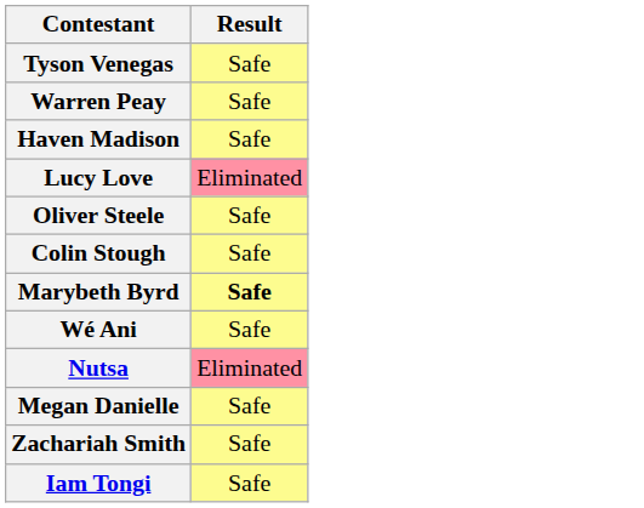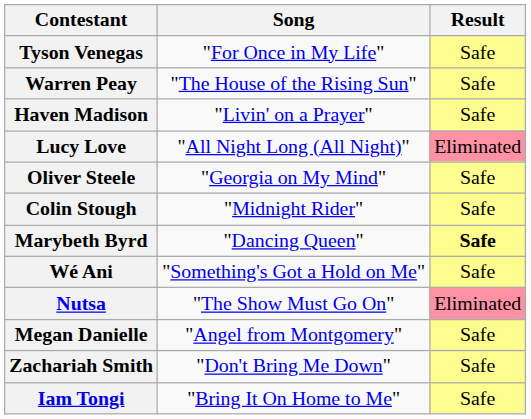+ column: Song | "For Once in My Life" | "The House of the Rising Sun" | "Livin' on a Prayer" | "All Night Long (All Night)" | "Georgia on My Mind" | "Midnight Rider" | "Dancing Queen" | "Something's Got a Hold on Me" | "The Show Must Go On" | "Angel from Montgomery" | "Don't Bring Me Down" | "Bring It On Home to Me"
